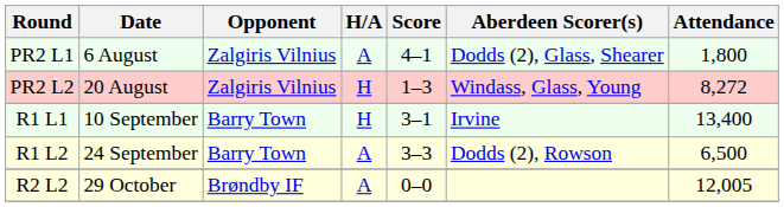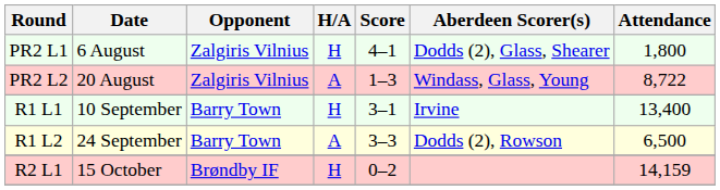PR2 L1 | H/A: A -> H
PR2 L2 | H/A: H -> A
PR2 L2 | Attendance: 8,272 -> 8,722
+ row: R2 L1 | 15 October | Brøndby IF | H | 0–2 | 14,159
- row: R2 L2 | 29 October | Brøndby IF | A | 0–0 | 12,005
